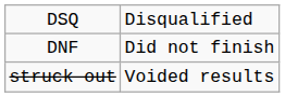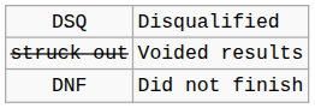rows swapped: struck out <-> DNF
